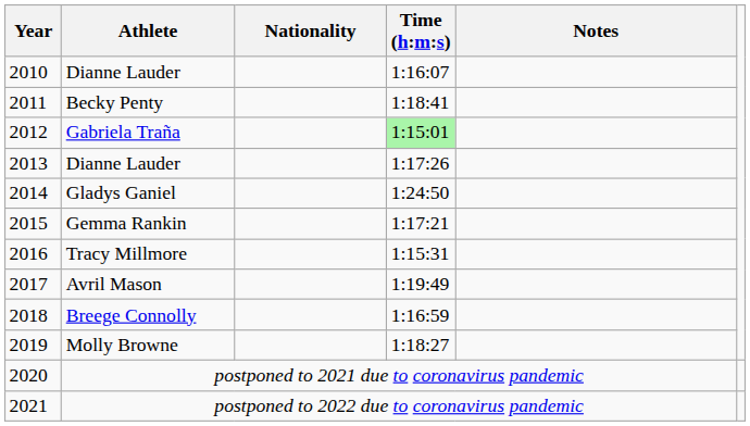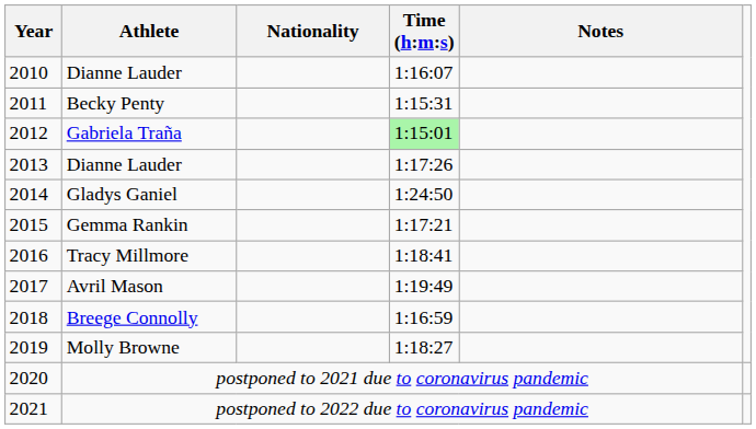Becky Penty | Time (h:m:s): 1:18:41 -> 1:15:31
Tracy Millmore | Time (h:m:s): 1:15:31 -> 1:18:41
